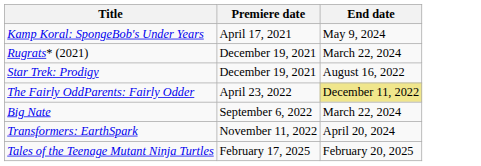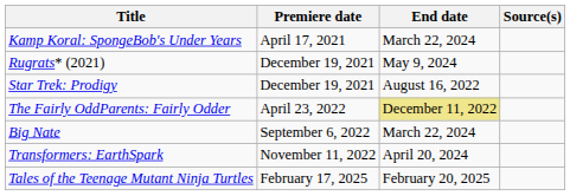+ column: Source(s)
Kamp Koral: SpongeBob's Under Years | End date: May 9, 2024 -> March 22, 2024
Rugrats* (2021) | End date: March 22, 2024 -> May 9, 2024
